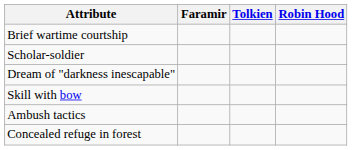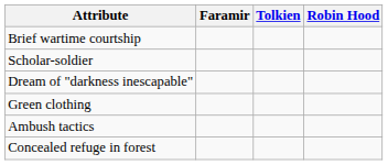+ row: Green clothing
- row: Skill with bow
